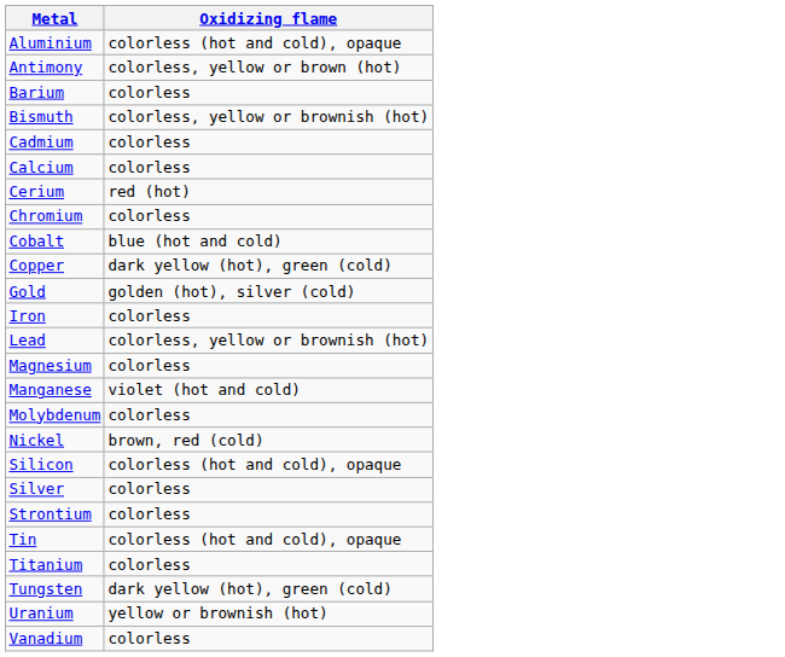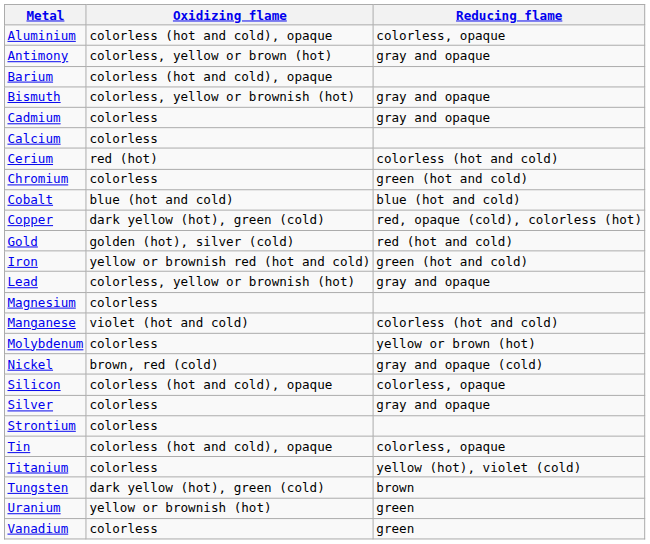+ column: Reducing flame | colorless, opaque | gray and opaque | gray and opaque | gray and opaque | colorless (hot and cold) | green (hot and cold) | blue (hot and cold) | red, opaque (cold), colorless (hot) | red (hot and cold) | green (hot and cold) | gray and opaque | colorless (hot and cold) | yellow or brown (hot) | gray and opaque (cold) | colorless, opaque | gray and opaque | colorless, opaque | yellow (hot), violet (cold) | brown | green | green
Barium | Oxidizing flame: colorless -> colorless (hot and cold), opaque
Iron | Oxidizing flame: colorless -> yellow or brownish red (hot and cold)
